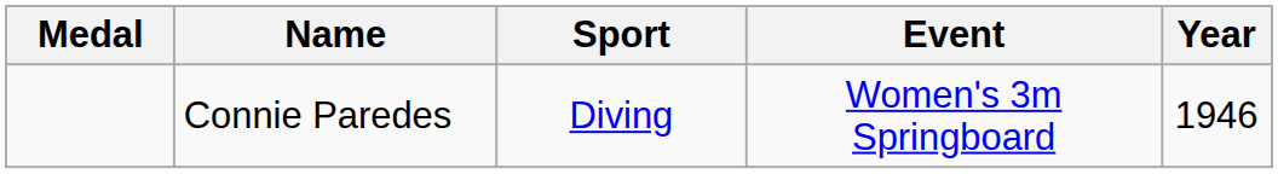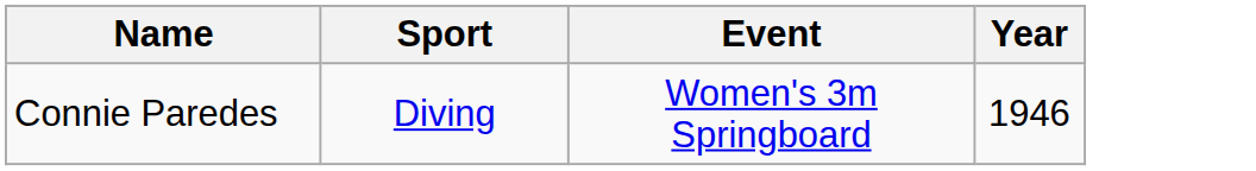- column: Medal
